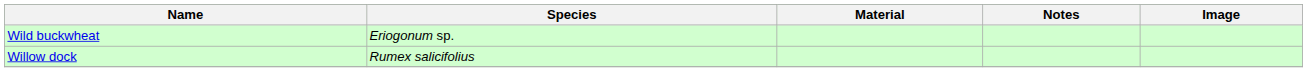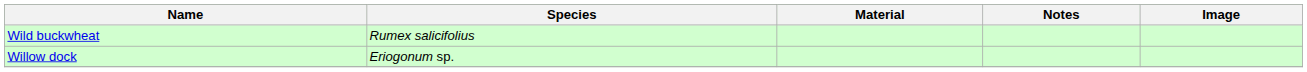Wild buckwheat | Species: Eriogonum sp. -> Rumex salicifolius
Willow dock | Species: Rumex salicifolius -> Eriogonum sp.
